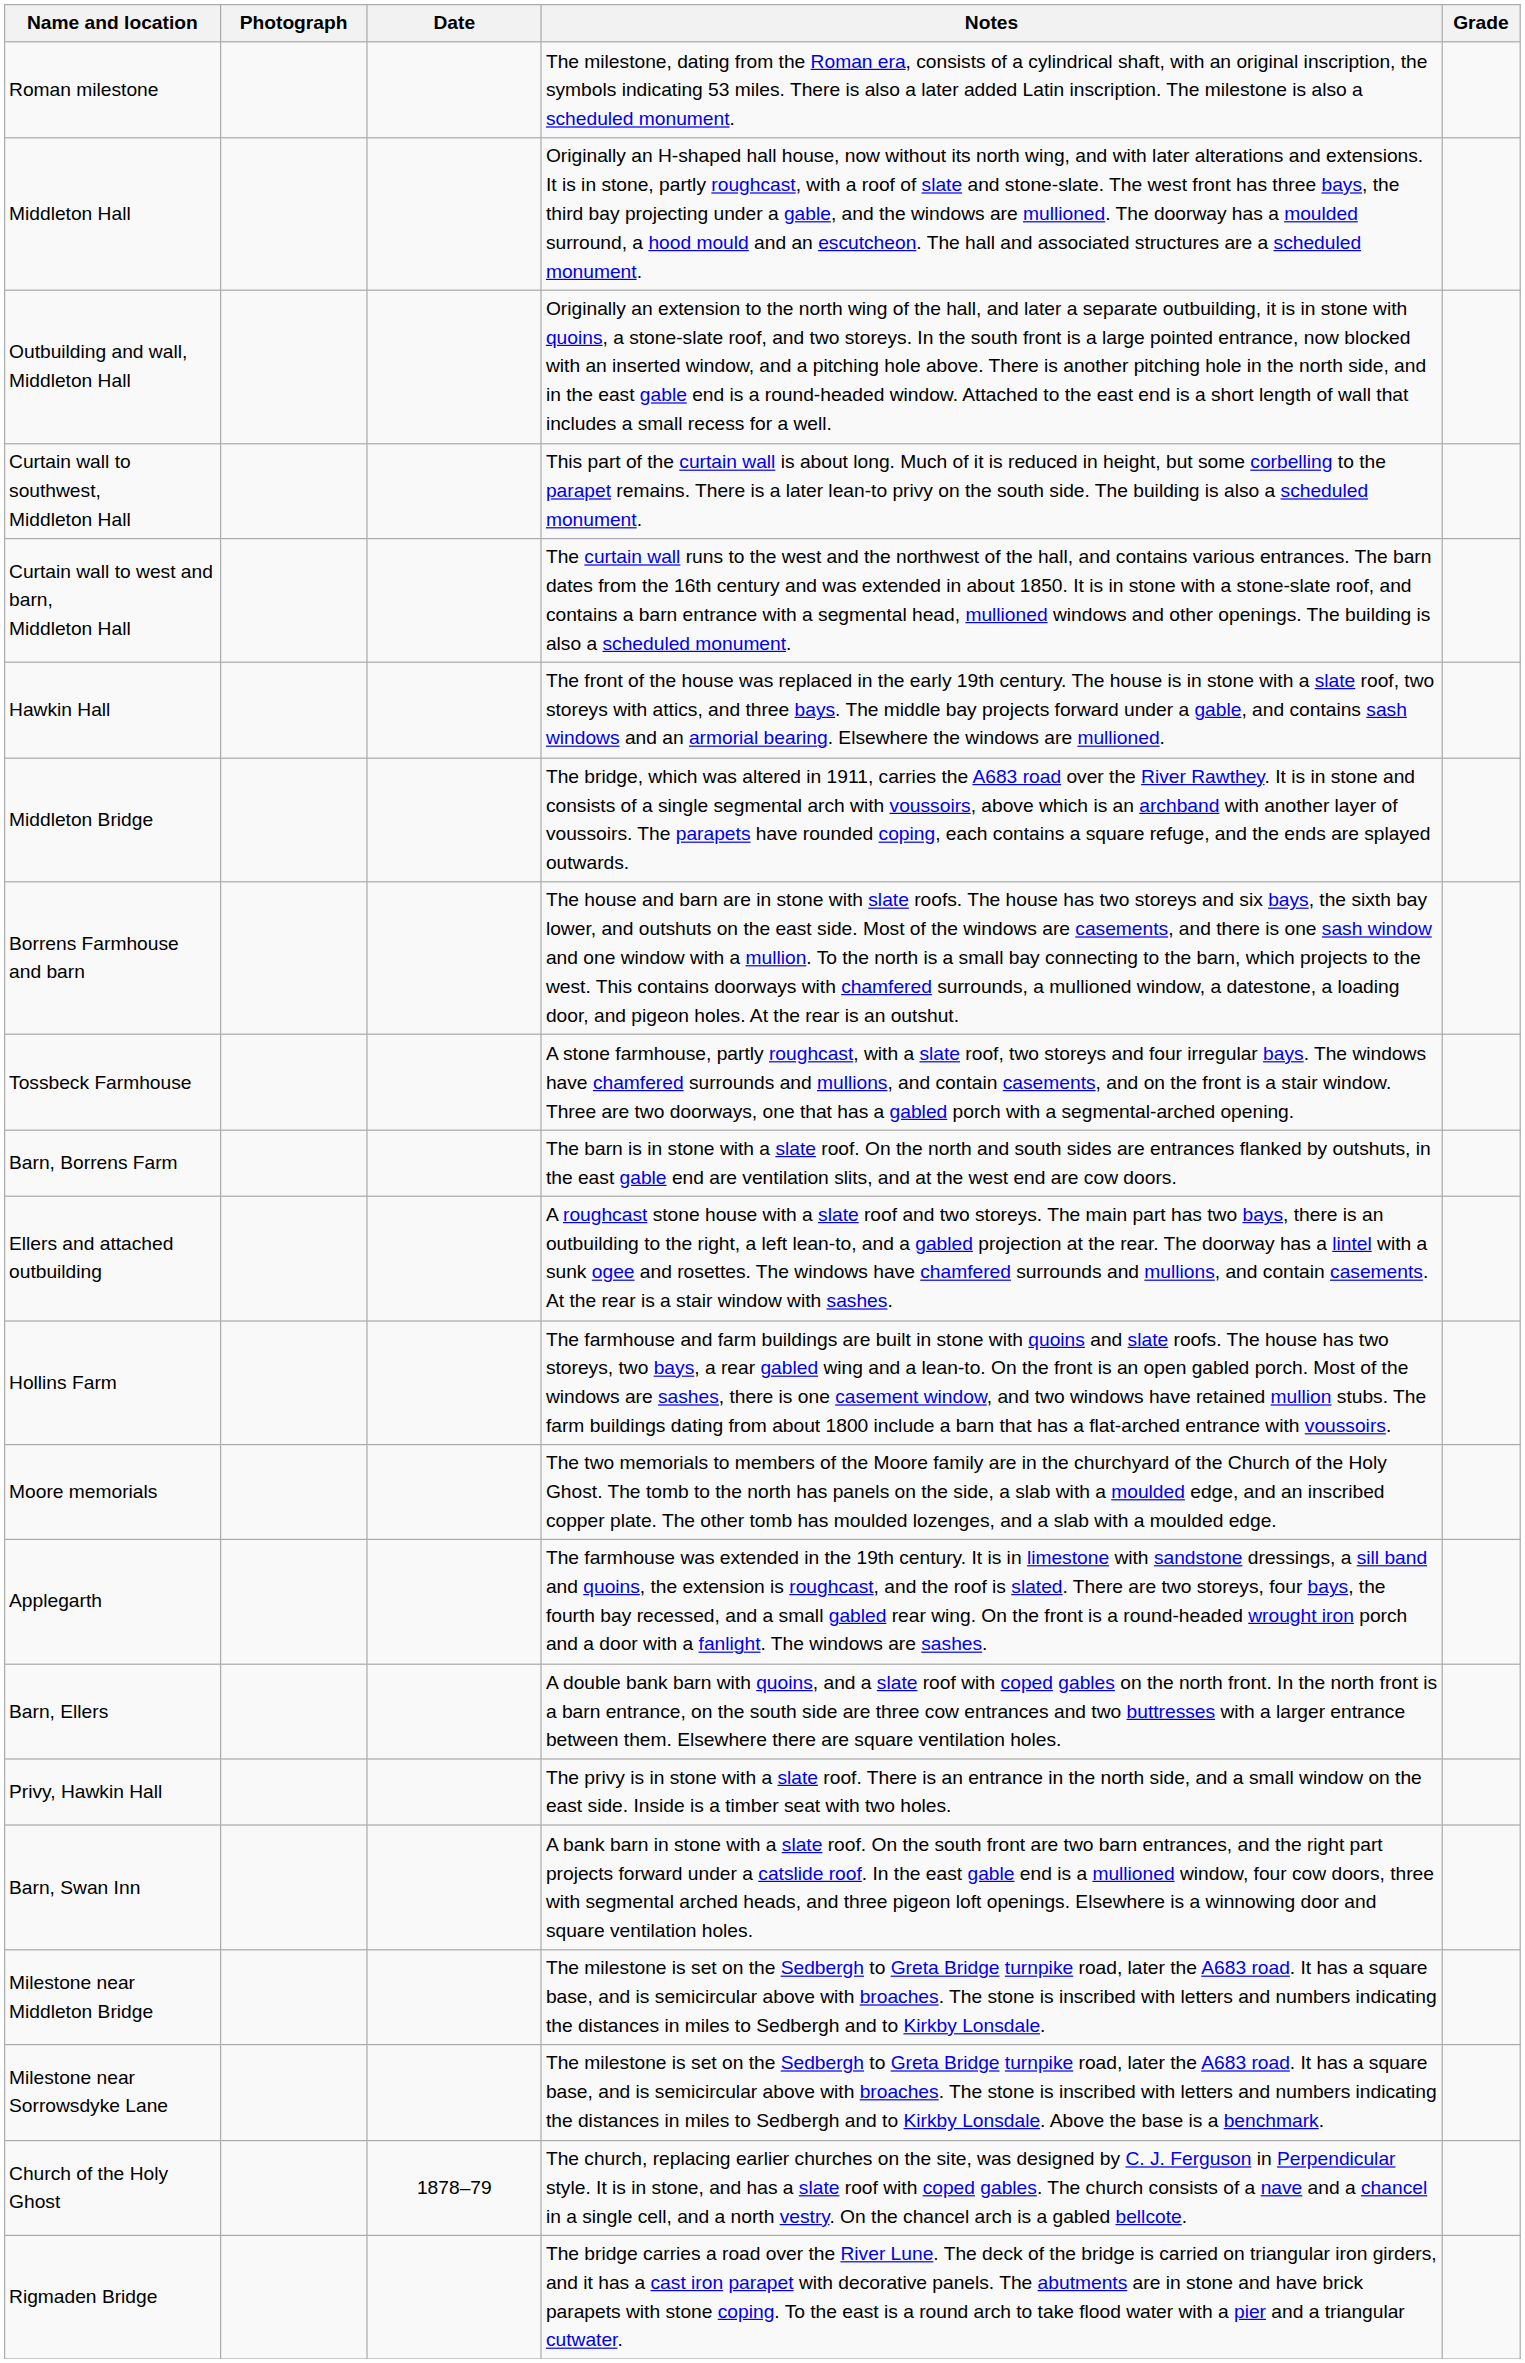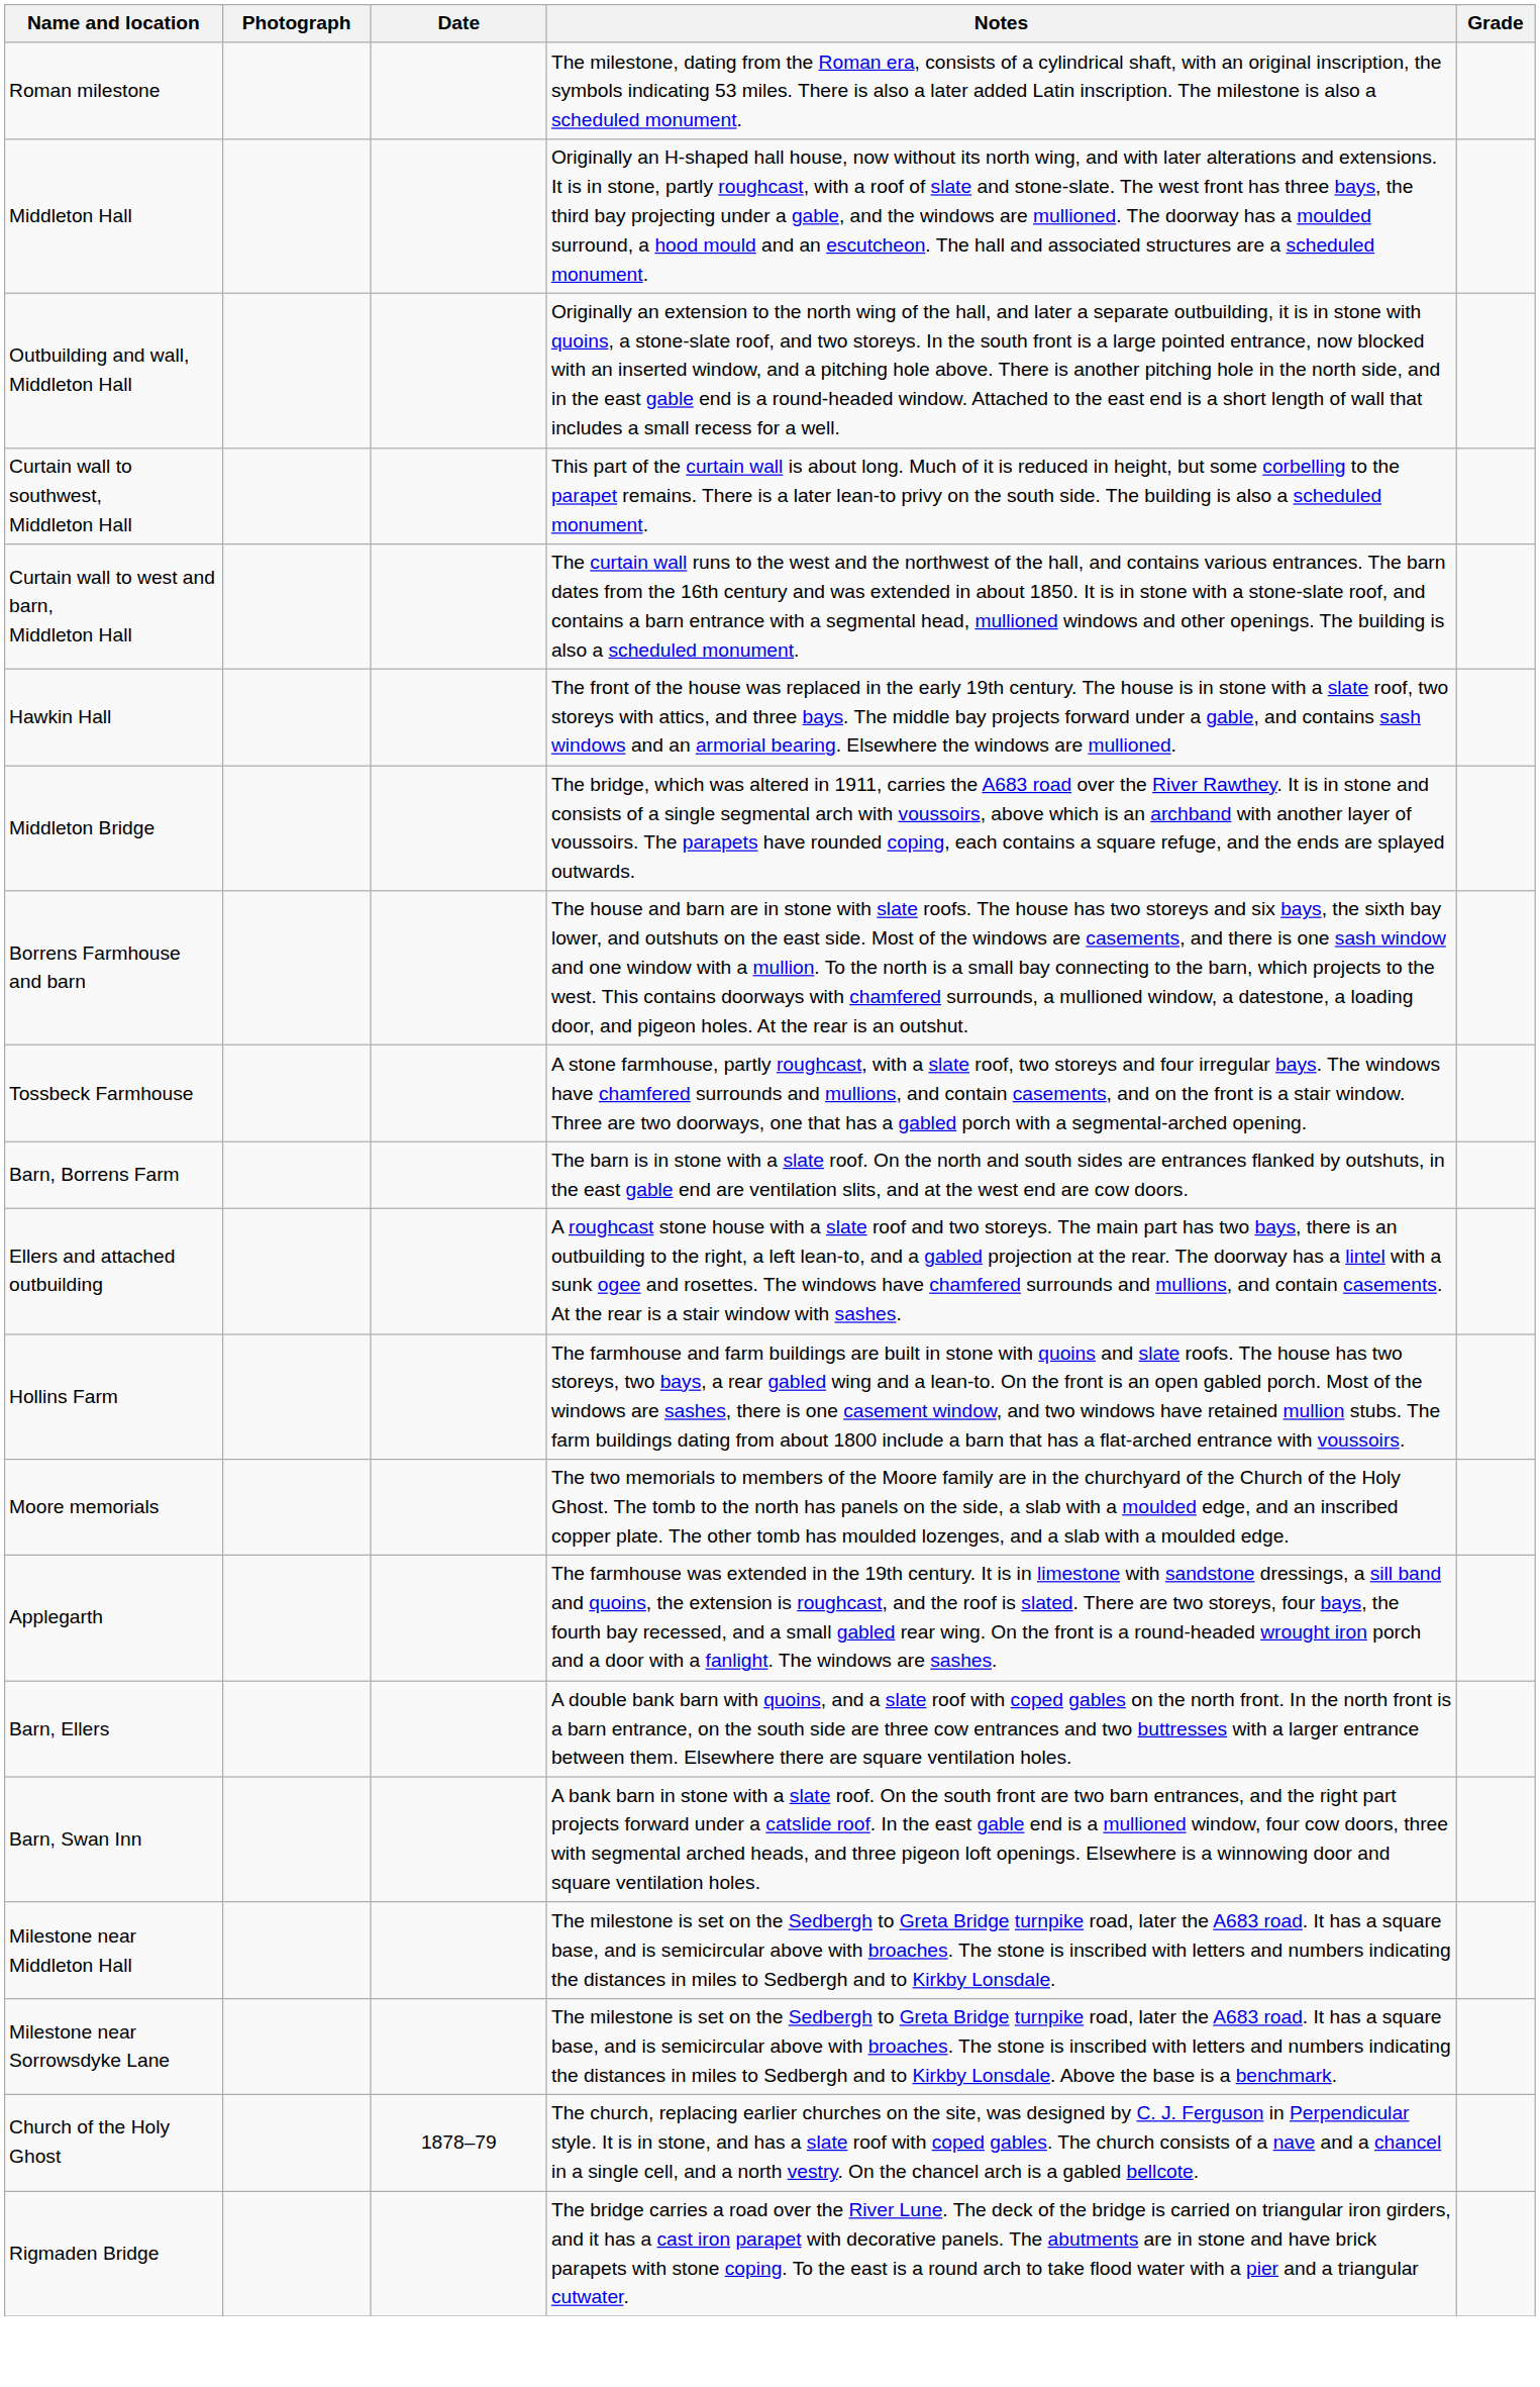- row: Privy, Hawkin Hall | The privy is in stone with a slate roof. There is an entrance in the north side, and a small window on the east side. Inside is a timber seat with two holes.
- row: Milestone near Middleton Bridge | The milestone is set on the Sedbergh to Greta Bridge turnpike road, later the A683 road. It has a square base, and is semicircular above with broaches. The stone is inscribed with letters and numbers indicating the distances in miles to Sedbergh and to Kirkby Lonsdale.
+ row: Milestone near Middleton Hall | The milestone is set on the Sedbergh to Greta Bridge turnpike road, later the A683 road. It has a square base, and is semicircular above with broaches. The stone is inscribed with letters and numbers indicating the distances in miles to Sedbergh and to Kirkby Lonsdale.
